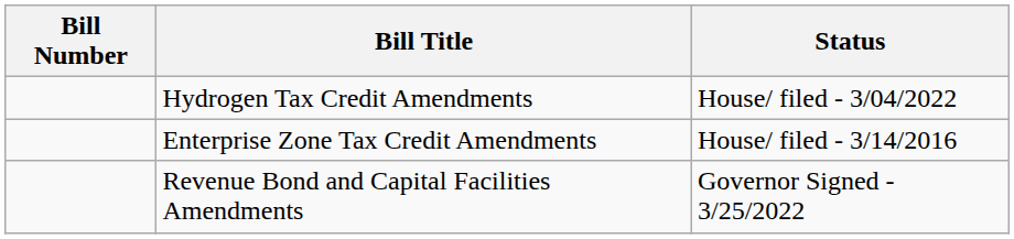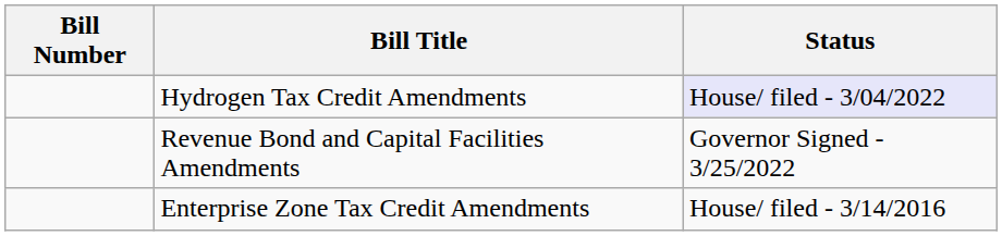Hydrogen Tax Credit Amendments | Status: no background -> lavender background
rows swapped: Enterprise Zone Tax Credit Amendments <-> Revenue Bond and Capital Facilities Amendments
